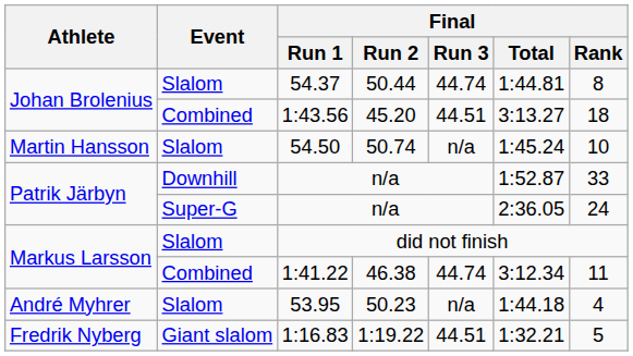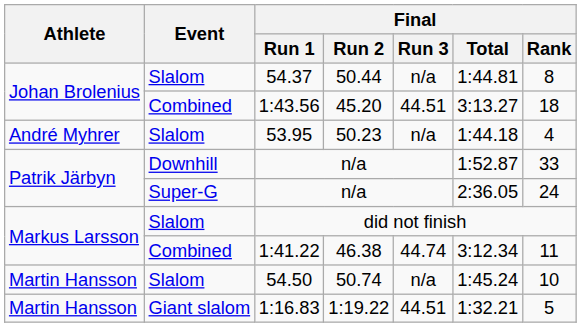54.37 | Final / Run 3: 44.74 -> n/a
rows swapped: 54.50 <-> 53.95
1:16.83 | Athlete: Fredrik Nyberg -> Martin Hansson
